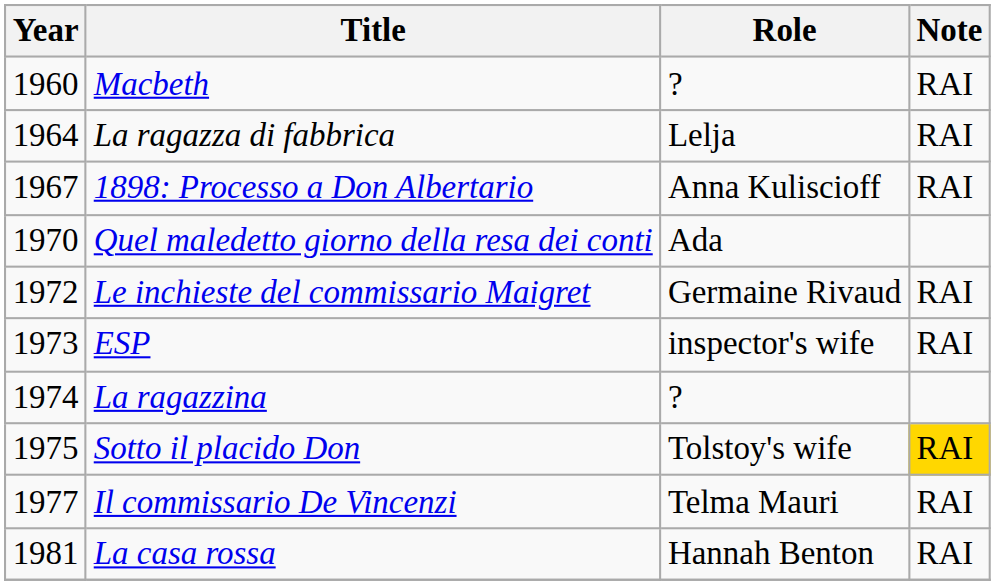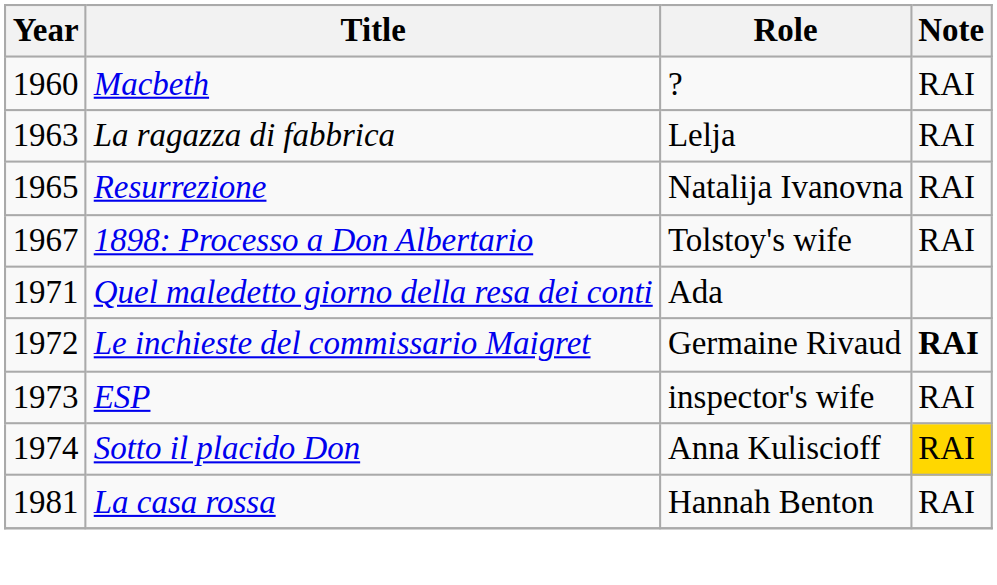La ragazza di fabbrica | Year: 1964 -> 1963
+ row: 1965 | Resurrezione | Natalija Ivanovna | RAI
1898: Processo a Don Albertario | Role: Anna Kuliscioff -> Tolstoy's wife
Quel maledetto giorno della resa dei conti | Year: 1970 -> 1971
Le inchieste del commissario Maigret | Note: normal -> bold
- row: 1974 | La ragazzina | ?
Sotto il placido Don | Year: 1975 -> 1974
Sotto il placido Don | Role: Tolstoy's wife -> Anna Kuliscioff
- row: 1977 | Il commissario De Vincenzi | Telma Mauri | RAI
